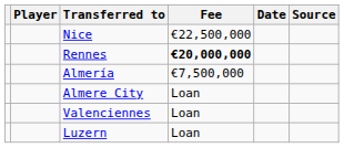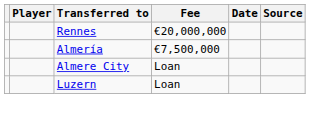- row: Nice | €22,500,000
Rennes | Fee: bold -> normal
- row: Valenciennes | Loan
